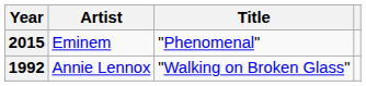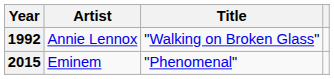rows swapped: 1992 <-> 2015
